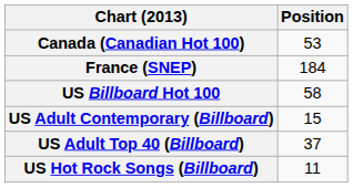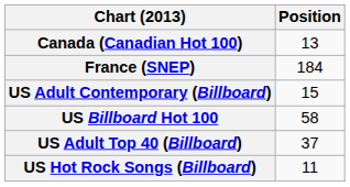Canada (Canadian Hot 100) | Position: 53 -> 13
rows swapped: US Billboard Hot 100 <-> US Adult Contemporary (Billboard)
